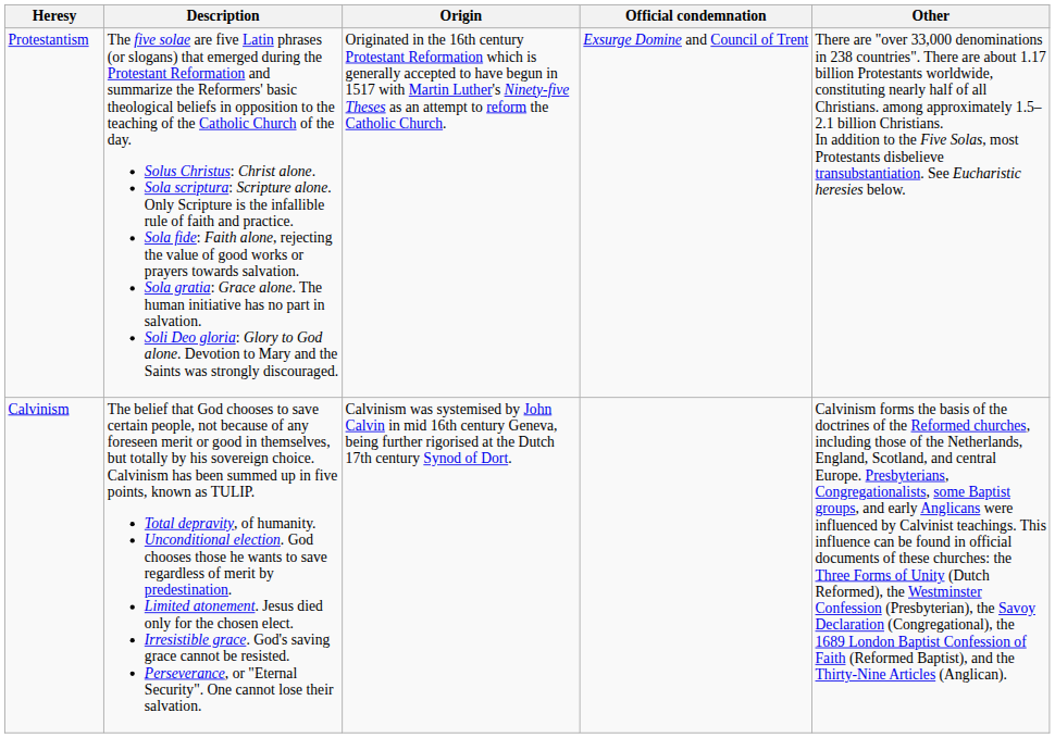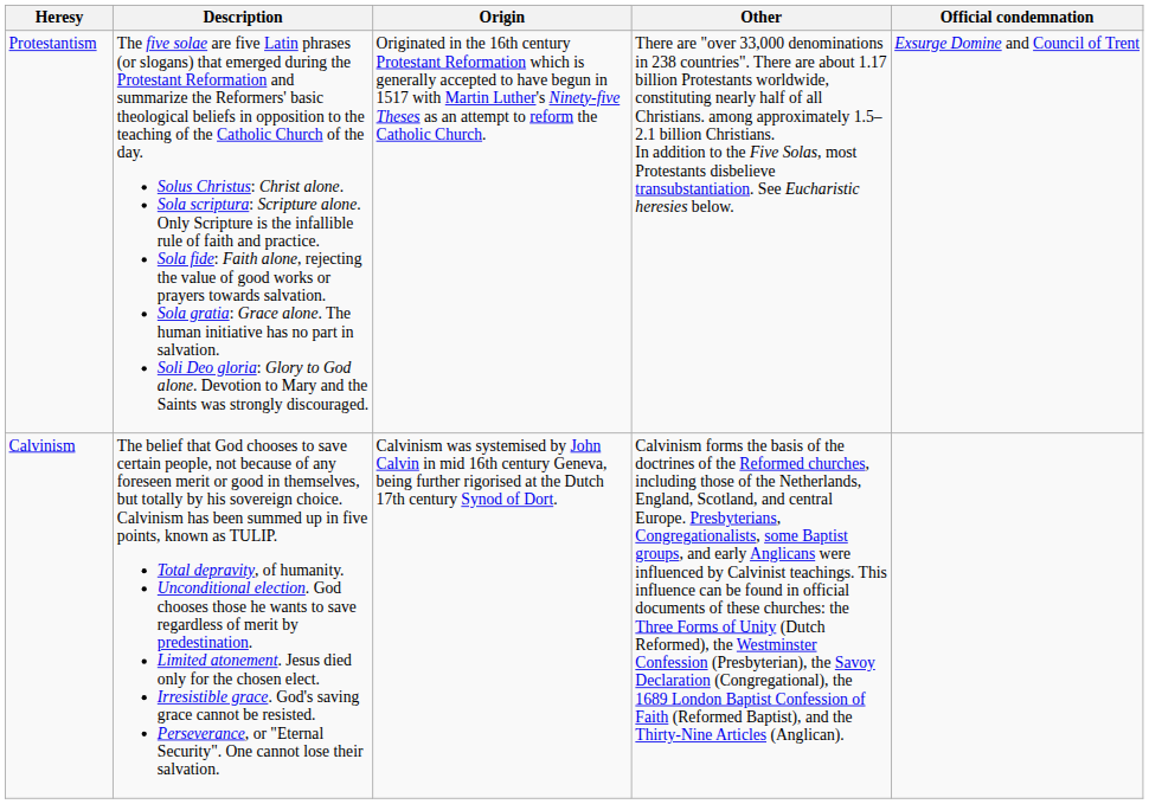columns swapped: Official condemnation <-> Other
